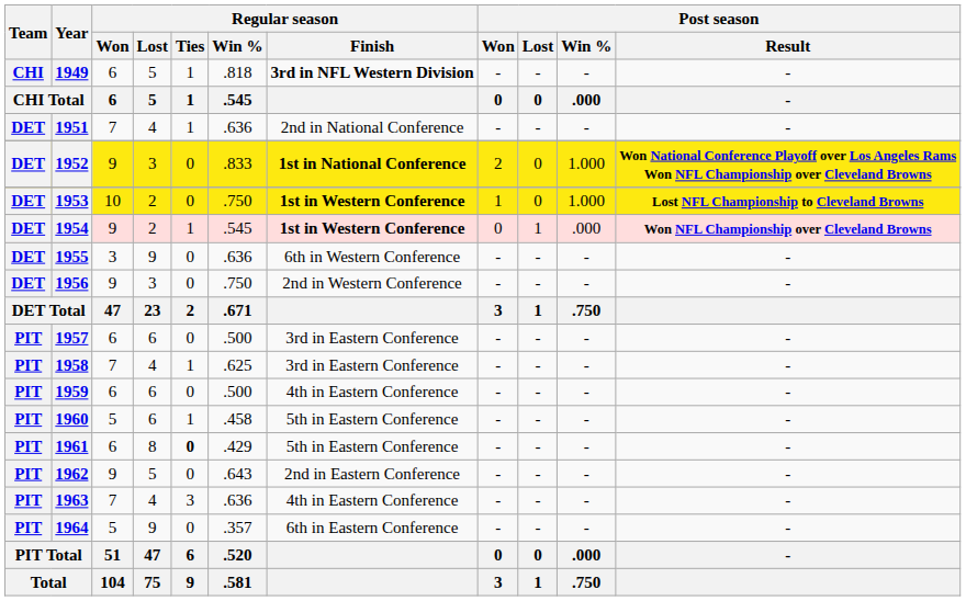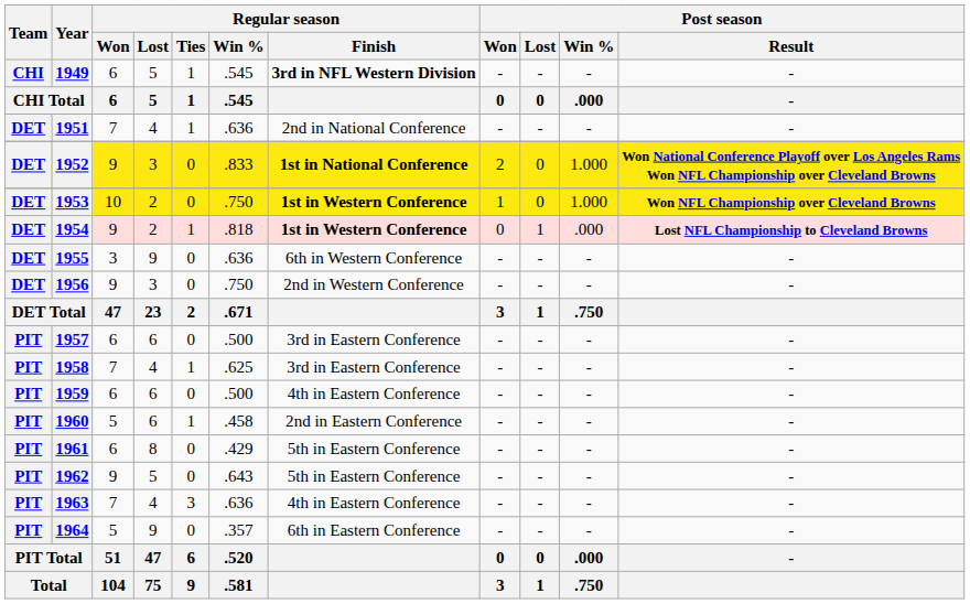1949 | Regular season / Win %: .818 -> .545
1953 | Post season / Result: Lost NFL Championship to Cleveland Browns -> Won NFL Championship over Cleveland Browns
1954 | Regular season / Win %: .545 -> .818
1954 | Post season / Result: Won NFL Championship over Cleveland Browns -> Lost NFL Championship to Cleveland Browns
1960 | Regular season / Finish: 5th in Eastern Conference -> 2nd in Eastern Conference
1961 | Regular season / Ties: bold -> normal
1962 | Regular season / Finish: 2nd in Eastern Conference -> 5th in Eastern Conference
